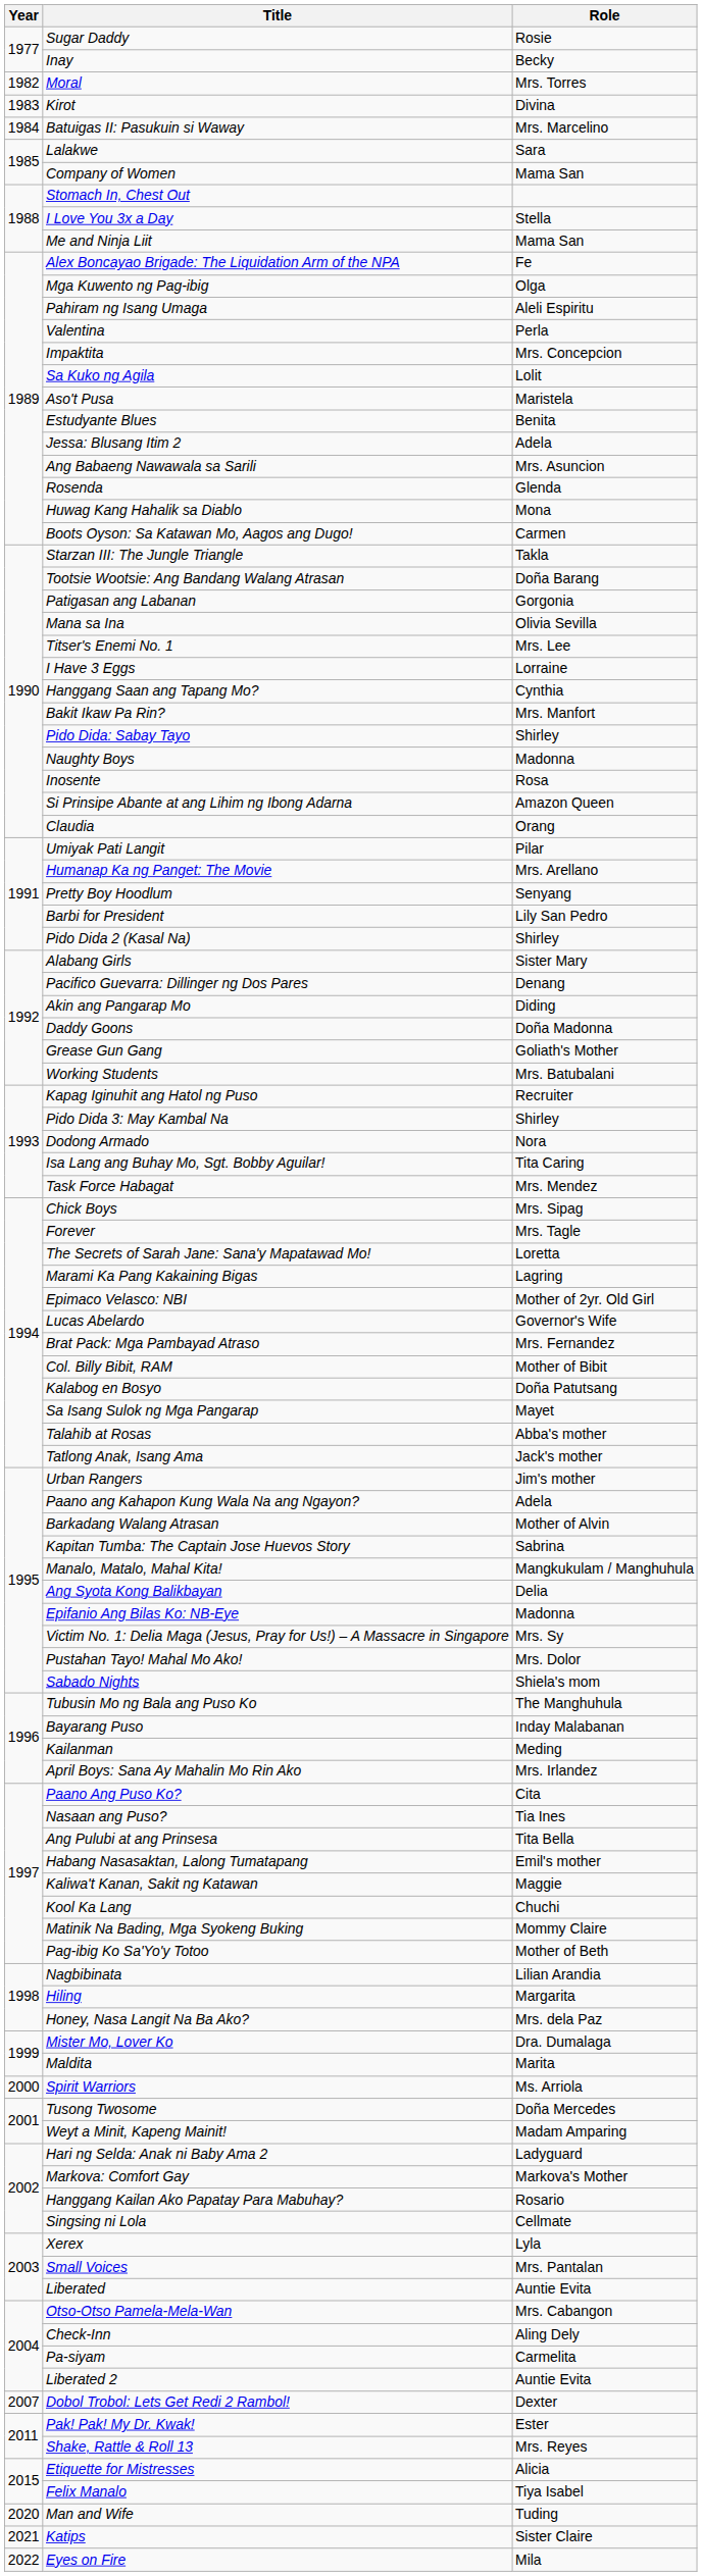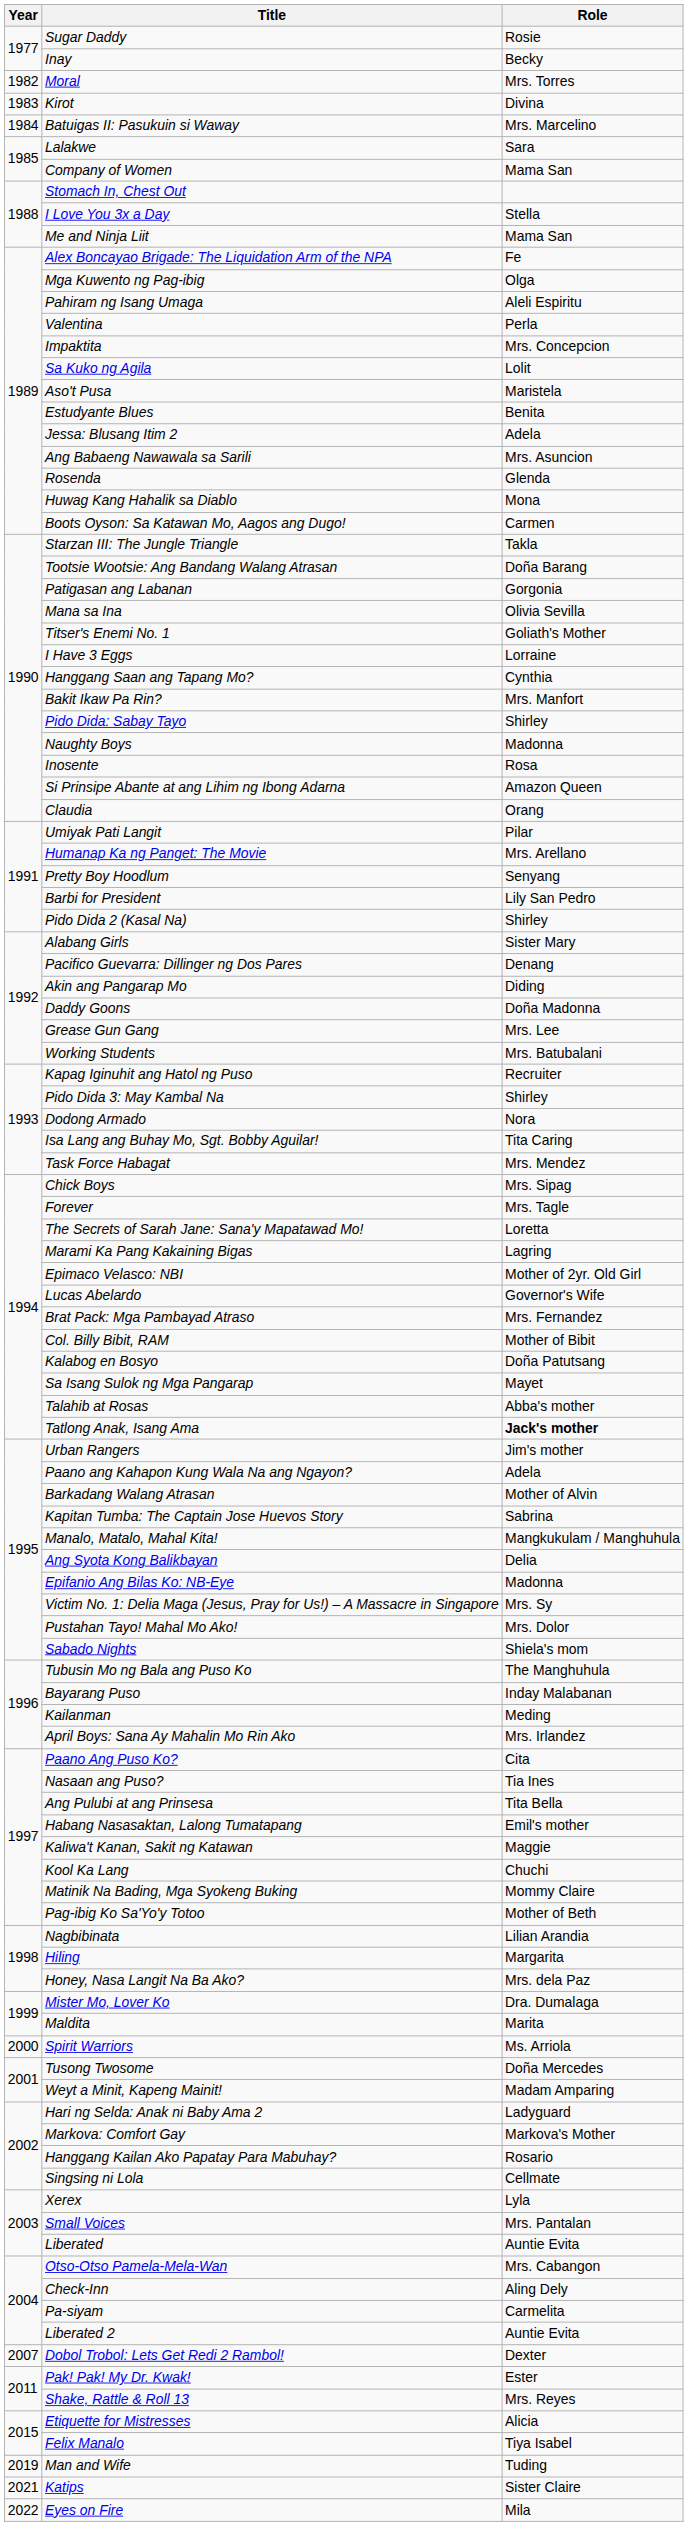Titser's Enemi No. 1 | Role: Mrs. Lee -> Goliath's Mother
Grease Gun Gang | Role: Goliath's Mother -> Mrs. Lee
Tatlong Anak, Isang Ama | Role: normal -> bold
Man and Wife | Year: 2020 -> 2019
